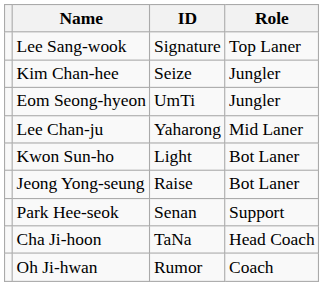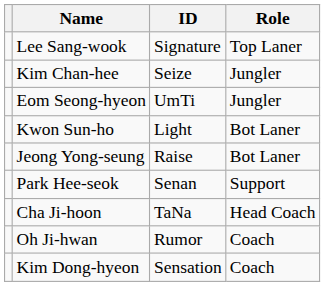- row: Lee Chan-ju | Yaharong | Mid Laner
+ row: Kim Dong-hyeon | Sensation | Coach
